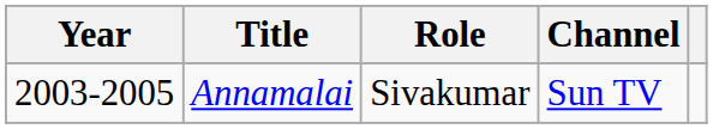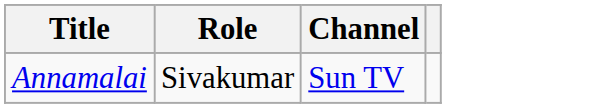- column: Year | 2003-2005
